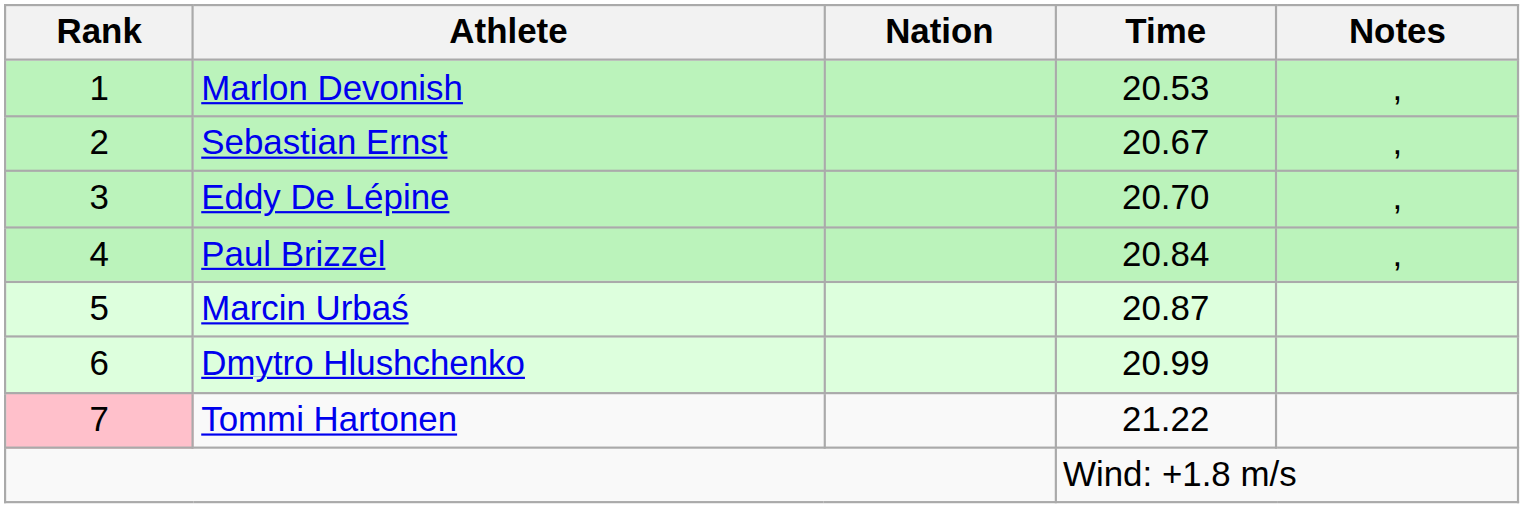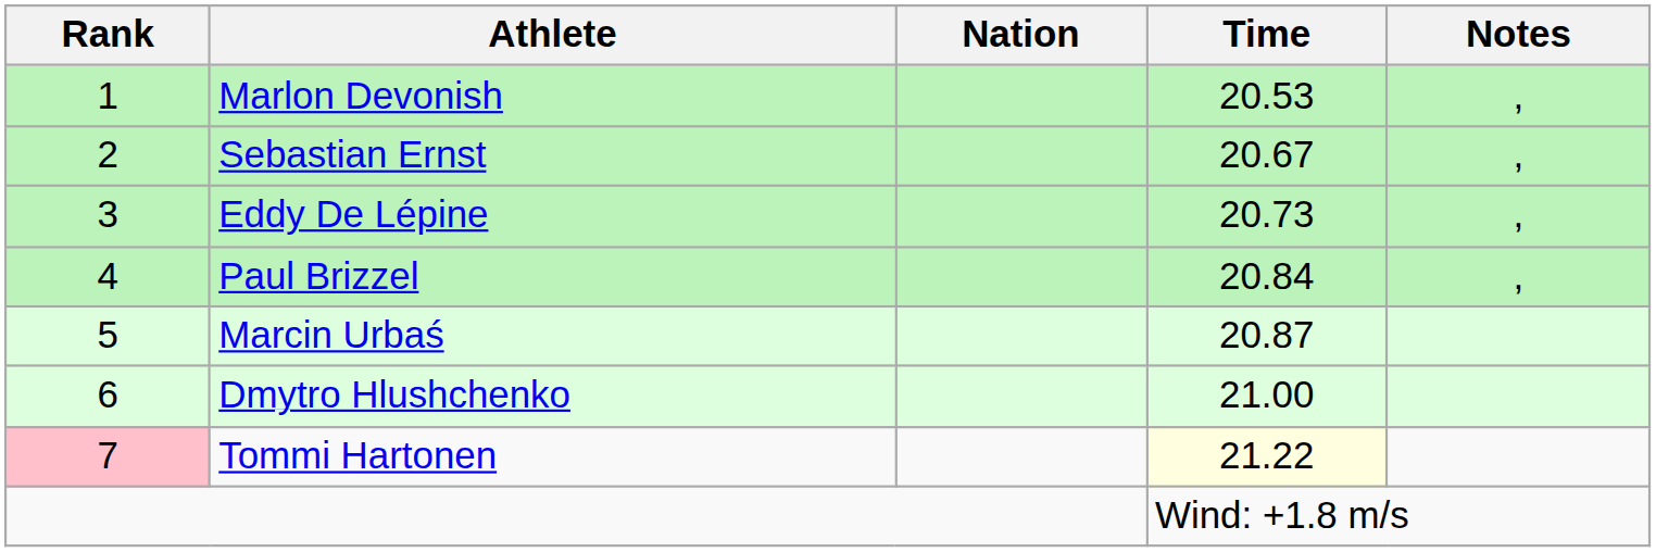Eddy De Lépine | Time: 20.70 -> 20.73
Dmytro Hlushchenko | Time: 20.99 -> 21.00
Tommi Hartonen | Time: no background -> lightyellow background
